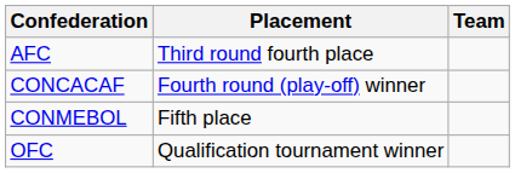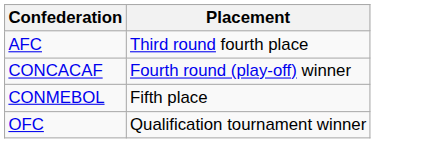- column: Team
